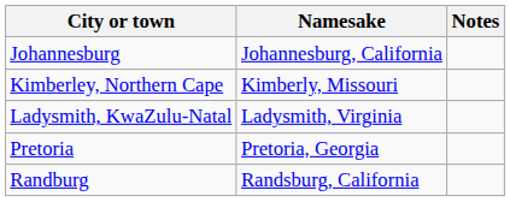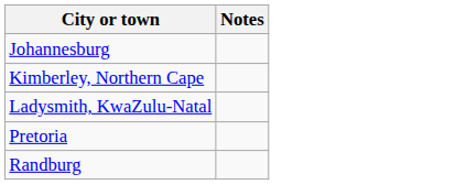- column: Namesake | Johannesburg, California | Kimberly, Missouri | Ladysmith, Virginia | Pretoria, Georgia | Randsburg, California
